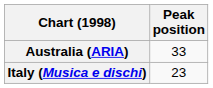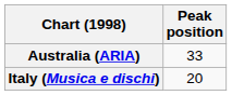Italy (Musica e dischi) | Peak position: 23 -> 20
